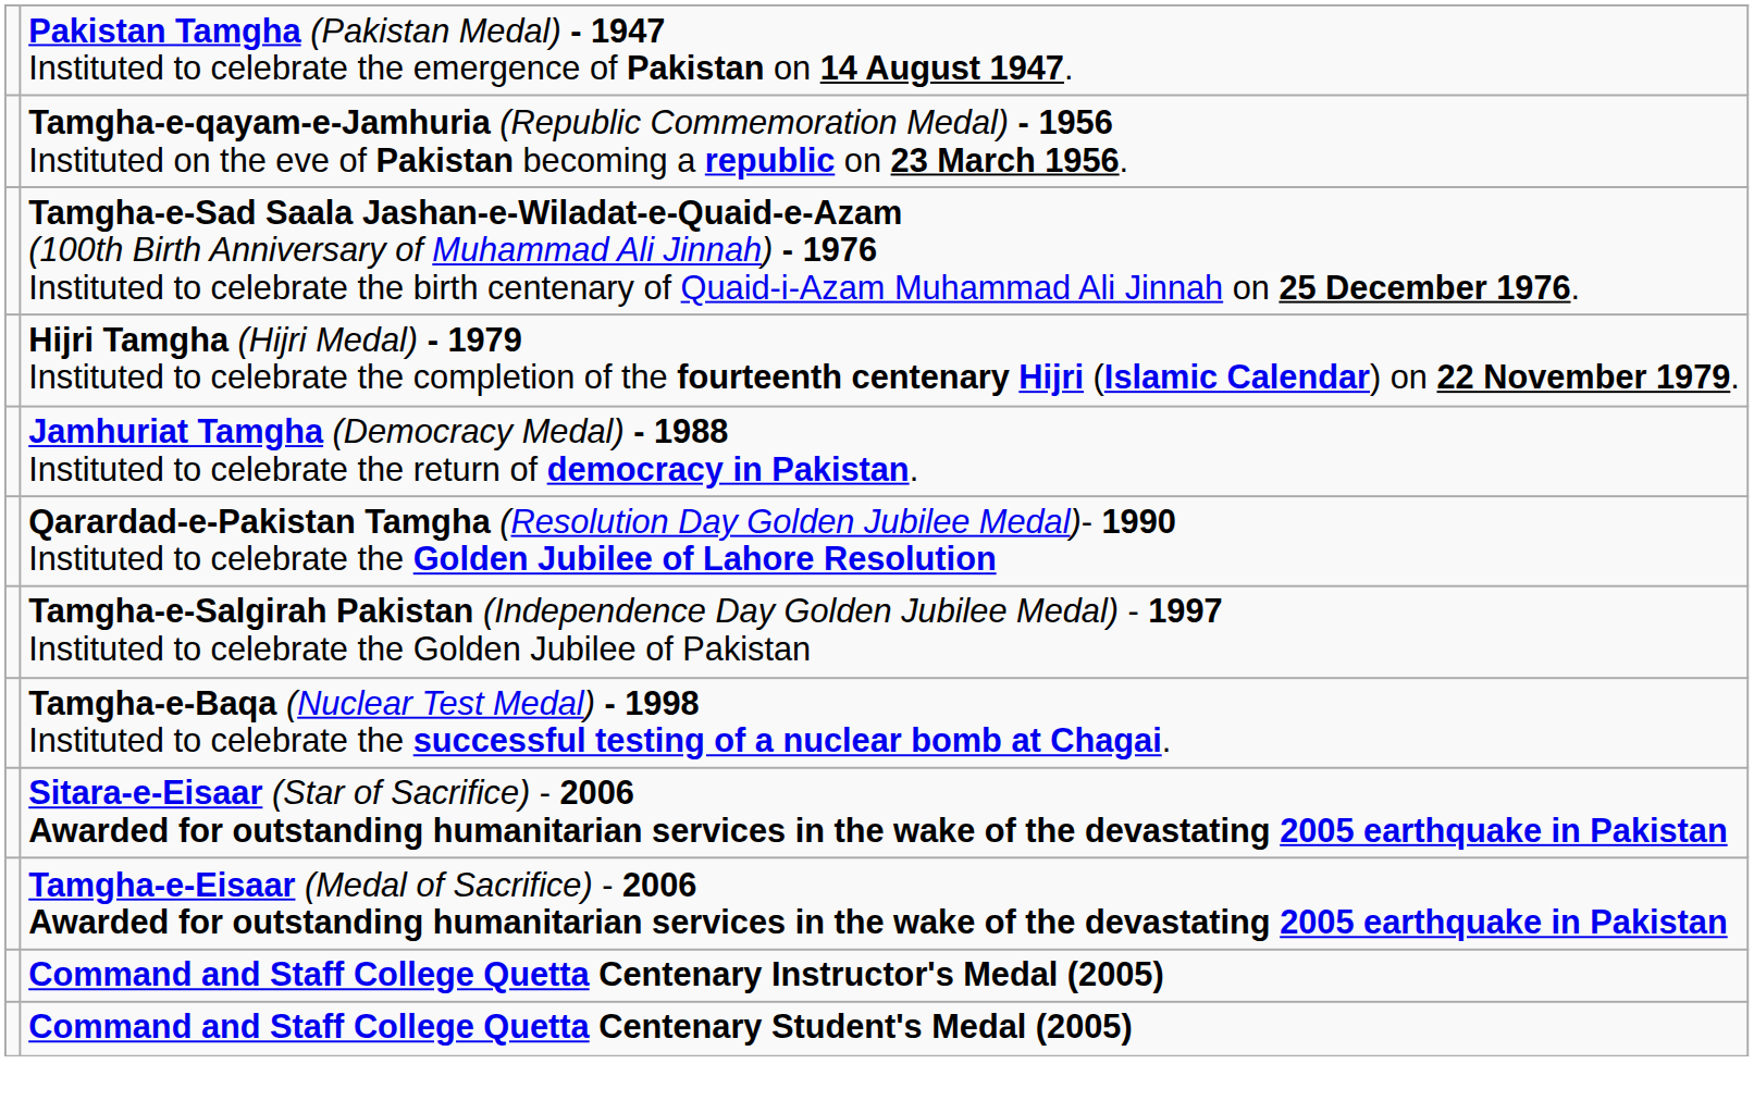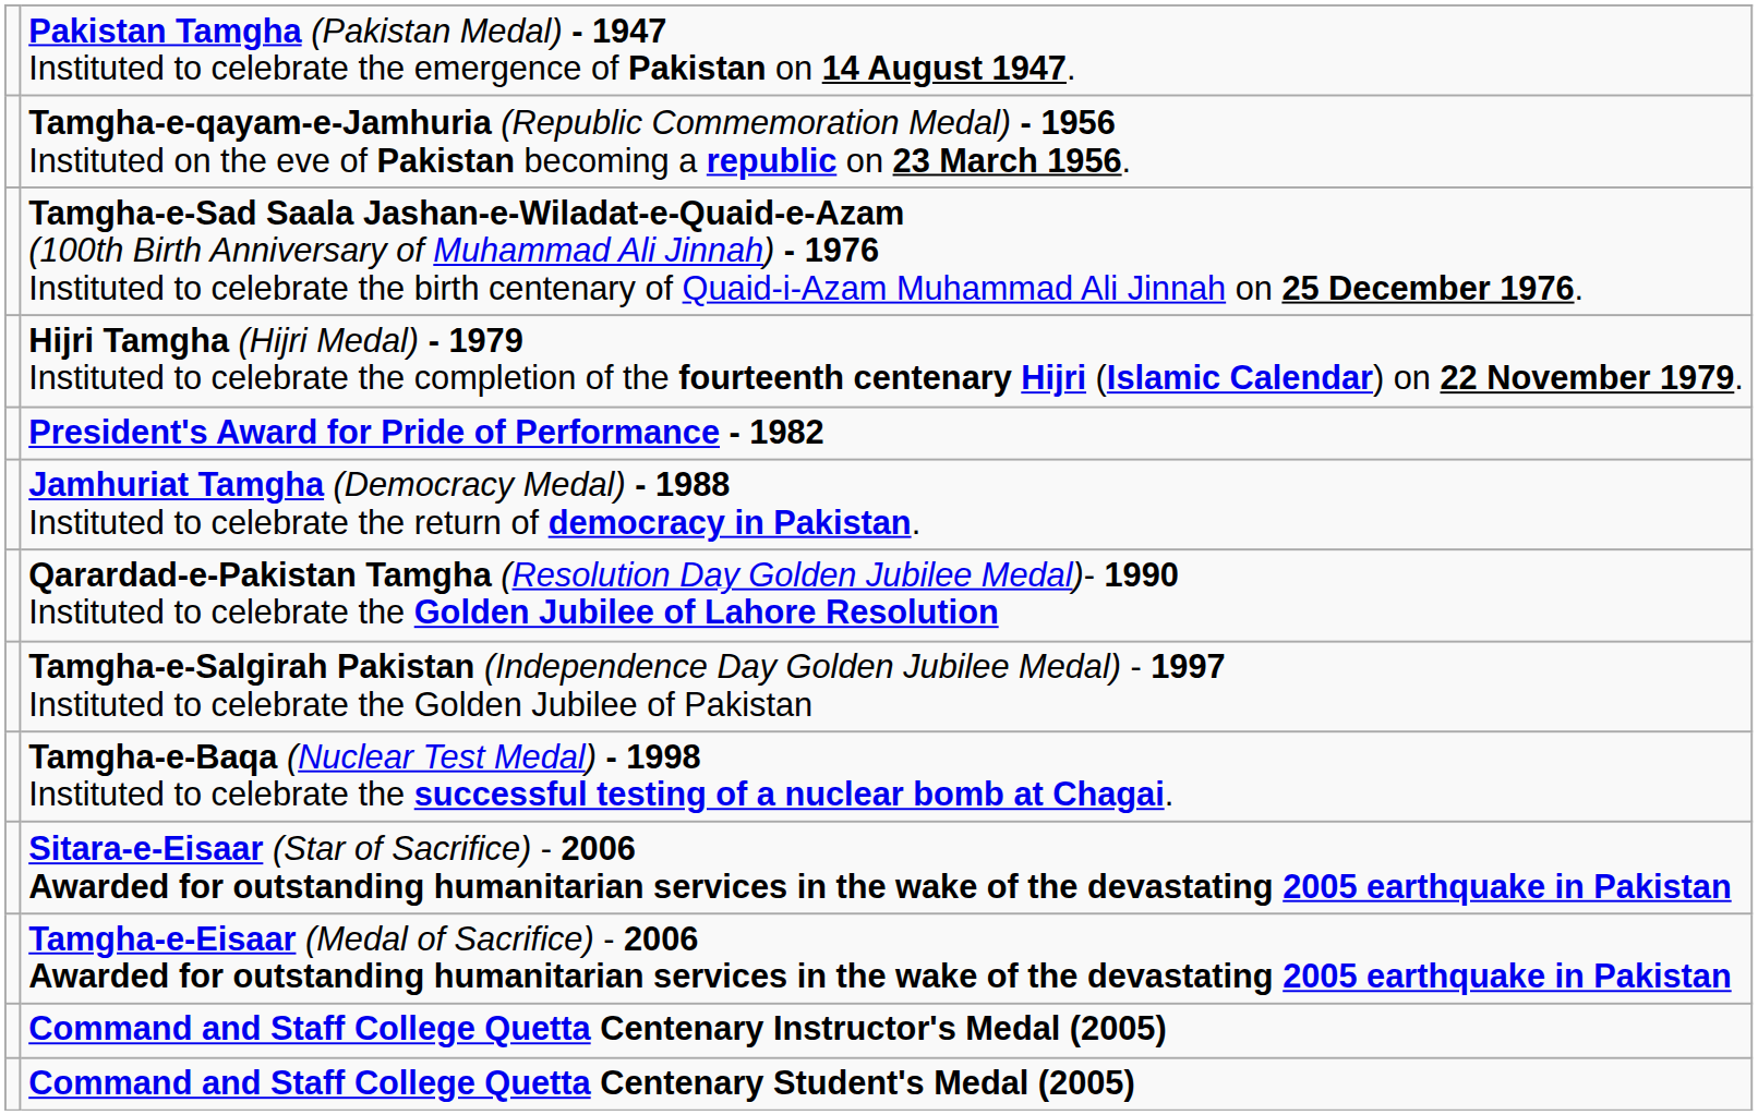+ row: President's Award for Pride of Performance - 1982
